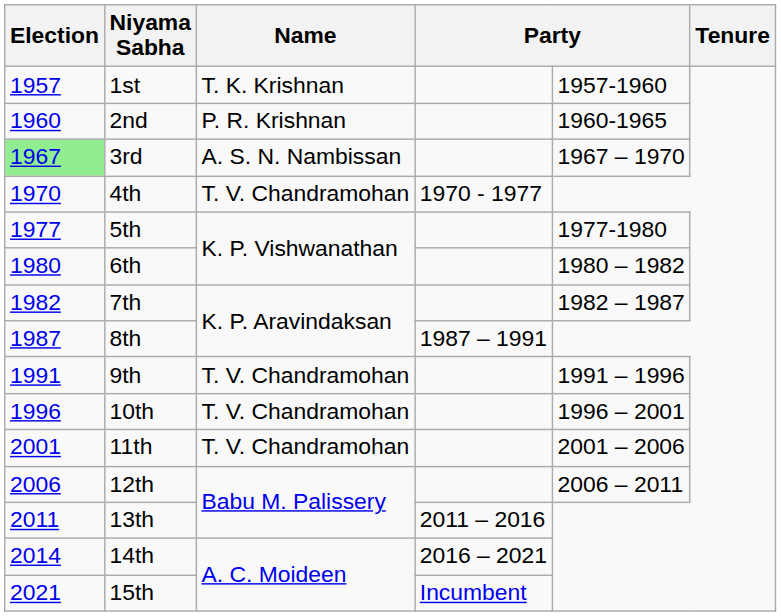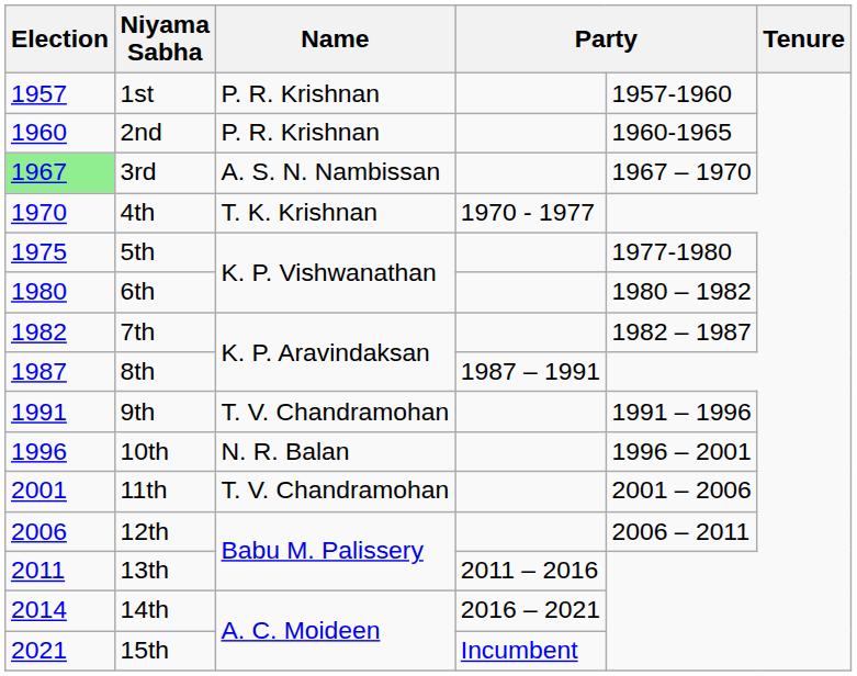1st | Name: T. K. Krishnan -> P. R. Krishnan
4th | Name: T. V. Chandramohan -> T. K. Krishnan
5th | Election: 1977 -> 1975
10th | Name: T. V. Chandramohan -> N. R. Balan
